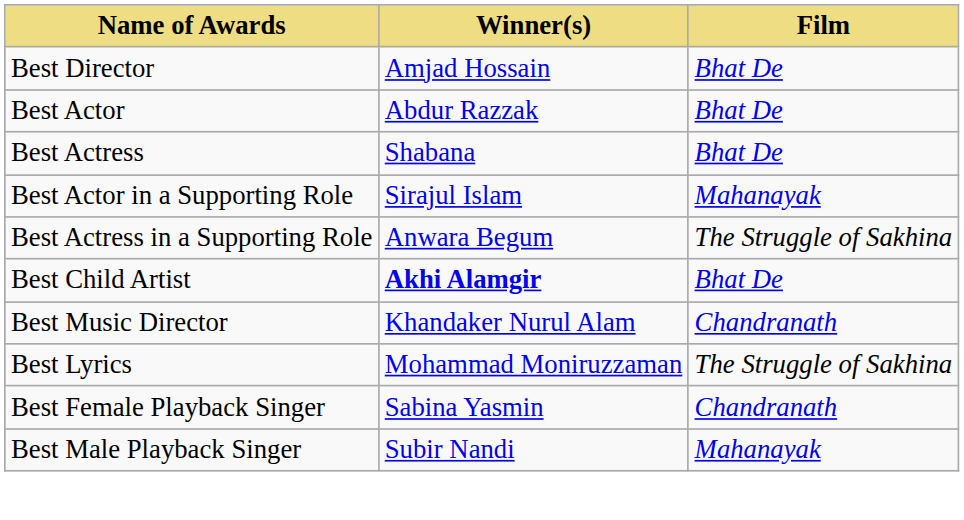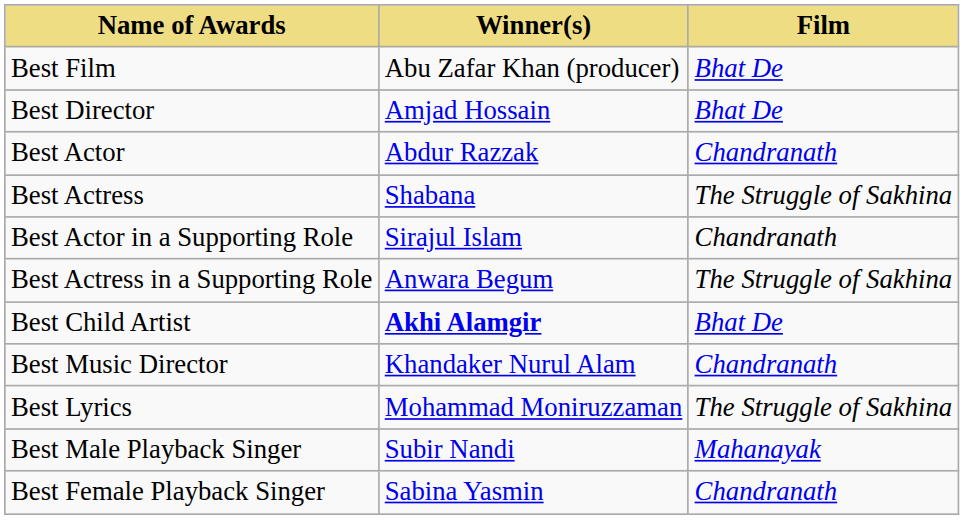+ row: Best Film | Abu Zafar Khan (producer) | Bhat De
Best Actor | Film: Bhat De -> Chandranath
Best Actress | Film: Bhat De -> The Struggle of Sakhina
Best Actor in a Supporting Role | Film: Mahanayak -> Chandranath
rows swapped: Best Male Playback Singer <-> Best Female Playback Singer
